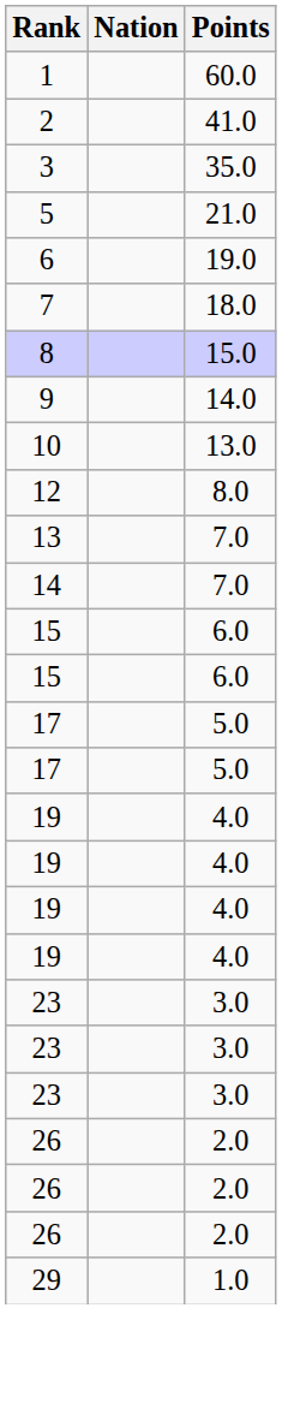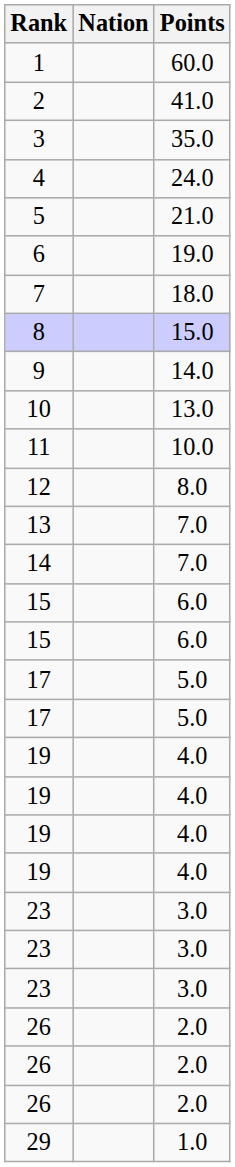+ row: 4 | 24.0
+ row: 11 | 10.0
